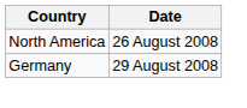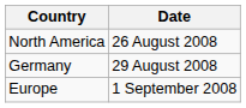+ row: Europe | 1 September 2008
